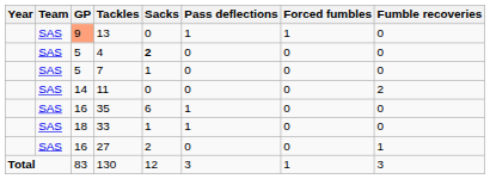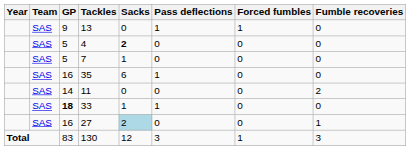13 | GP: lightsalmon background -> no background
rows swapped: 35 <-> 11
33 | GP: normal -> bold
27 | Sacks: no background -> lightblue background
